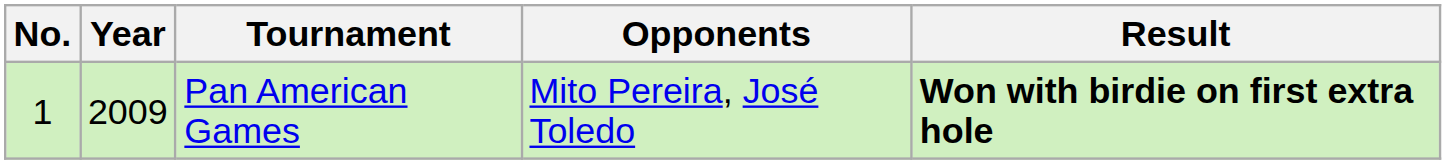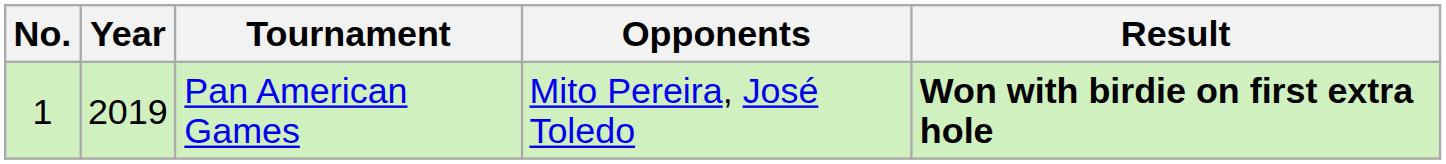Pan American Games | Year: 2009 -> 2019
